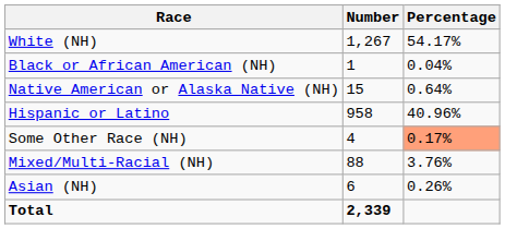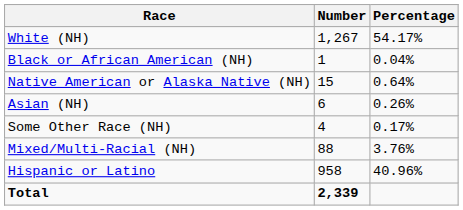rows swapped: Asian (NH) <-> Hispanic or Latino
Some Other Race (NH) | Percentage: lightsalmon background -> no background
